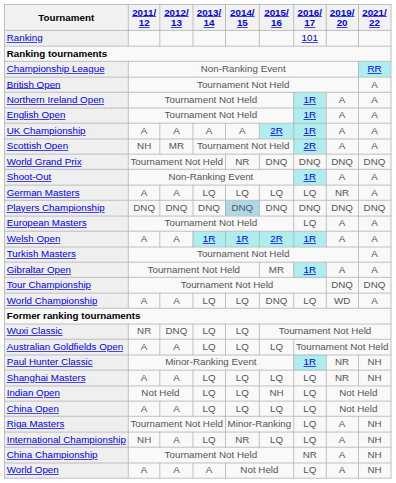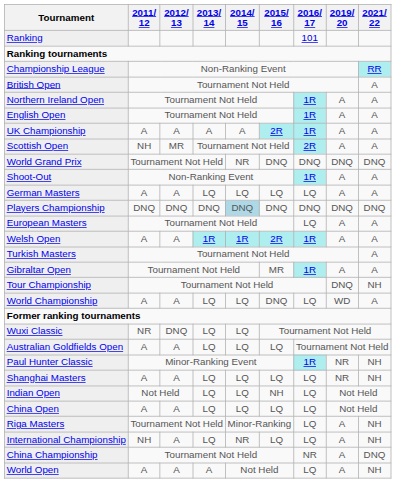German Masters | 2019/ 20: NR -> A
Tour Championship | 2021/ 22: DNQ -> NH
China Championship | 2021/ 22: NH -> DNQ
